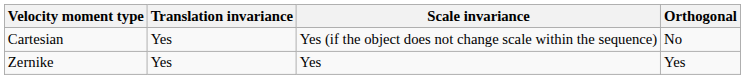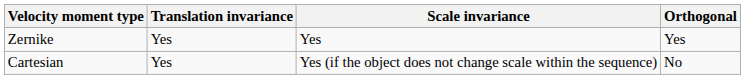rows swapped: Cartesian <-> Zernike
